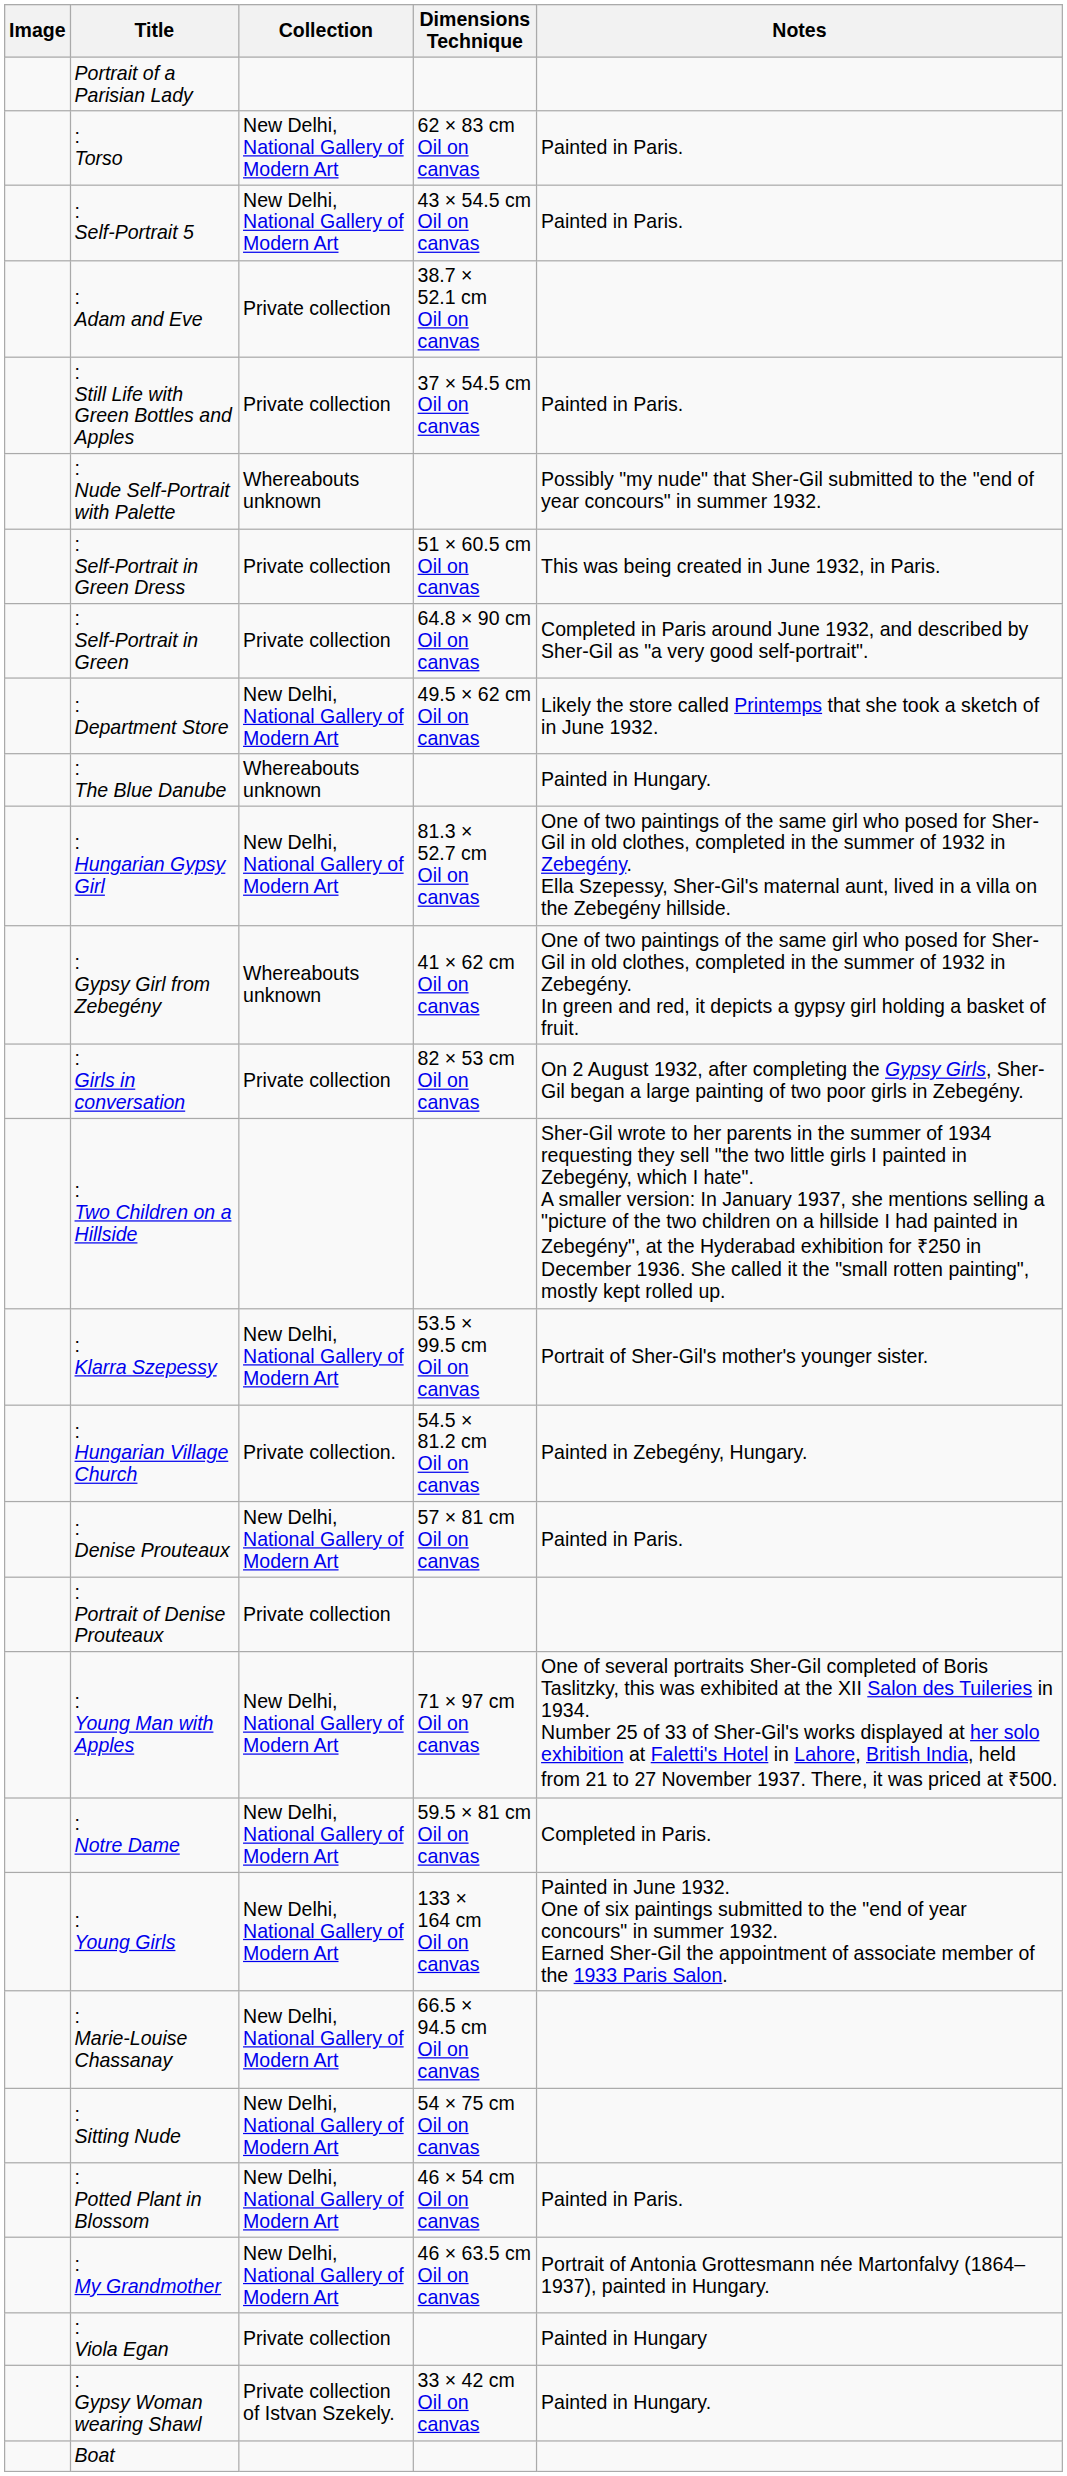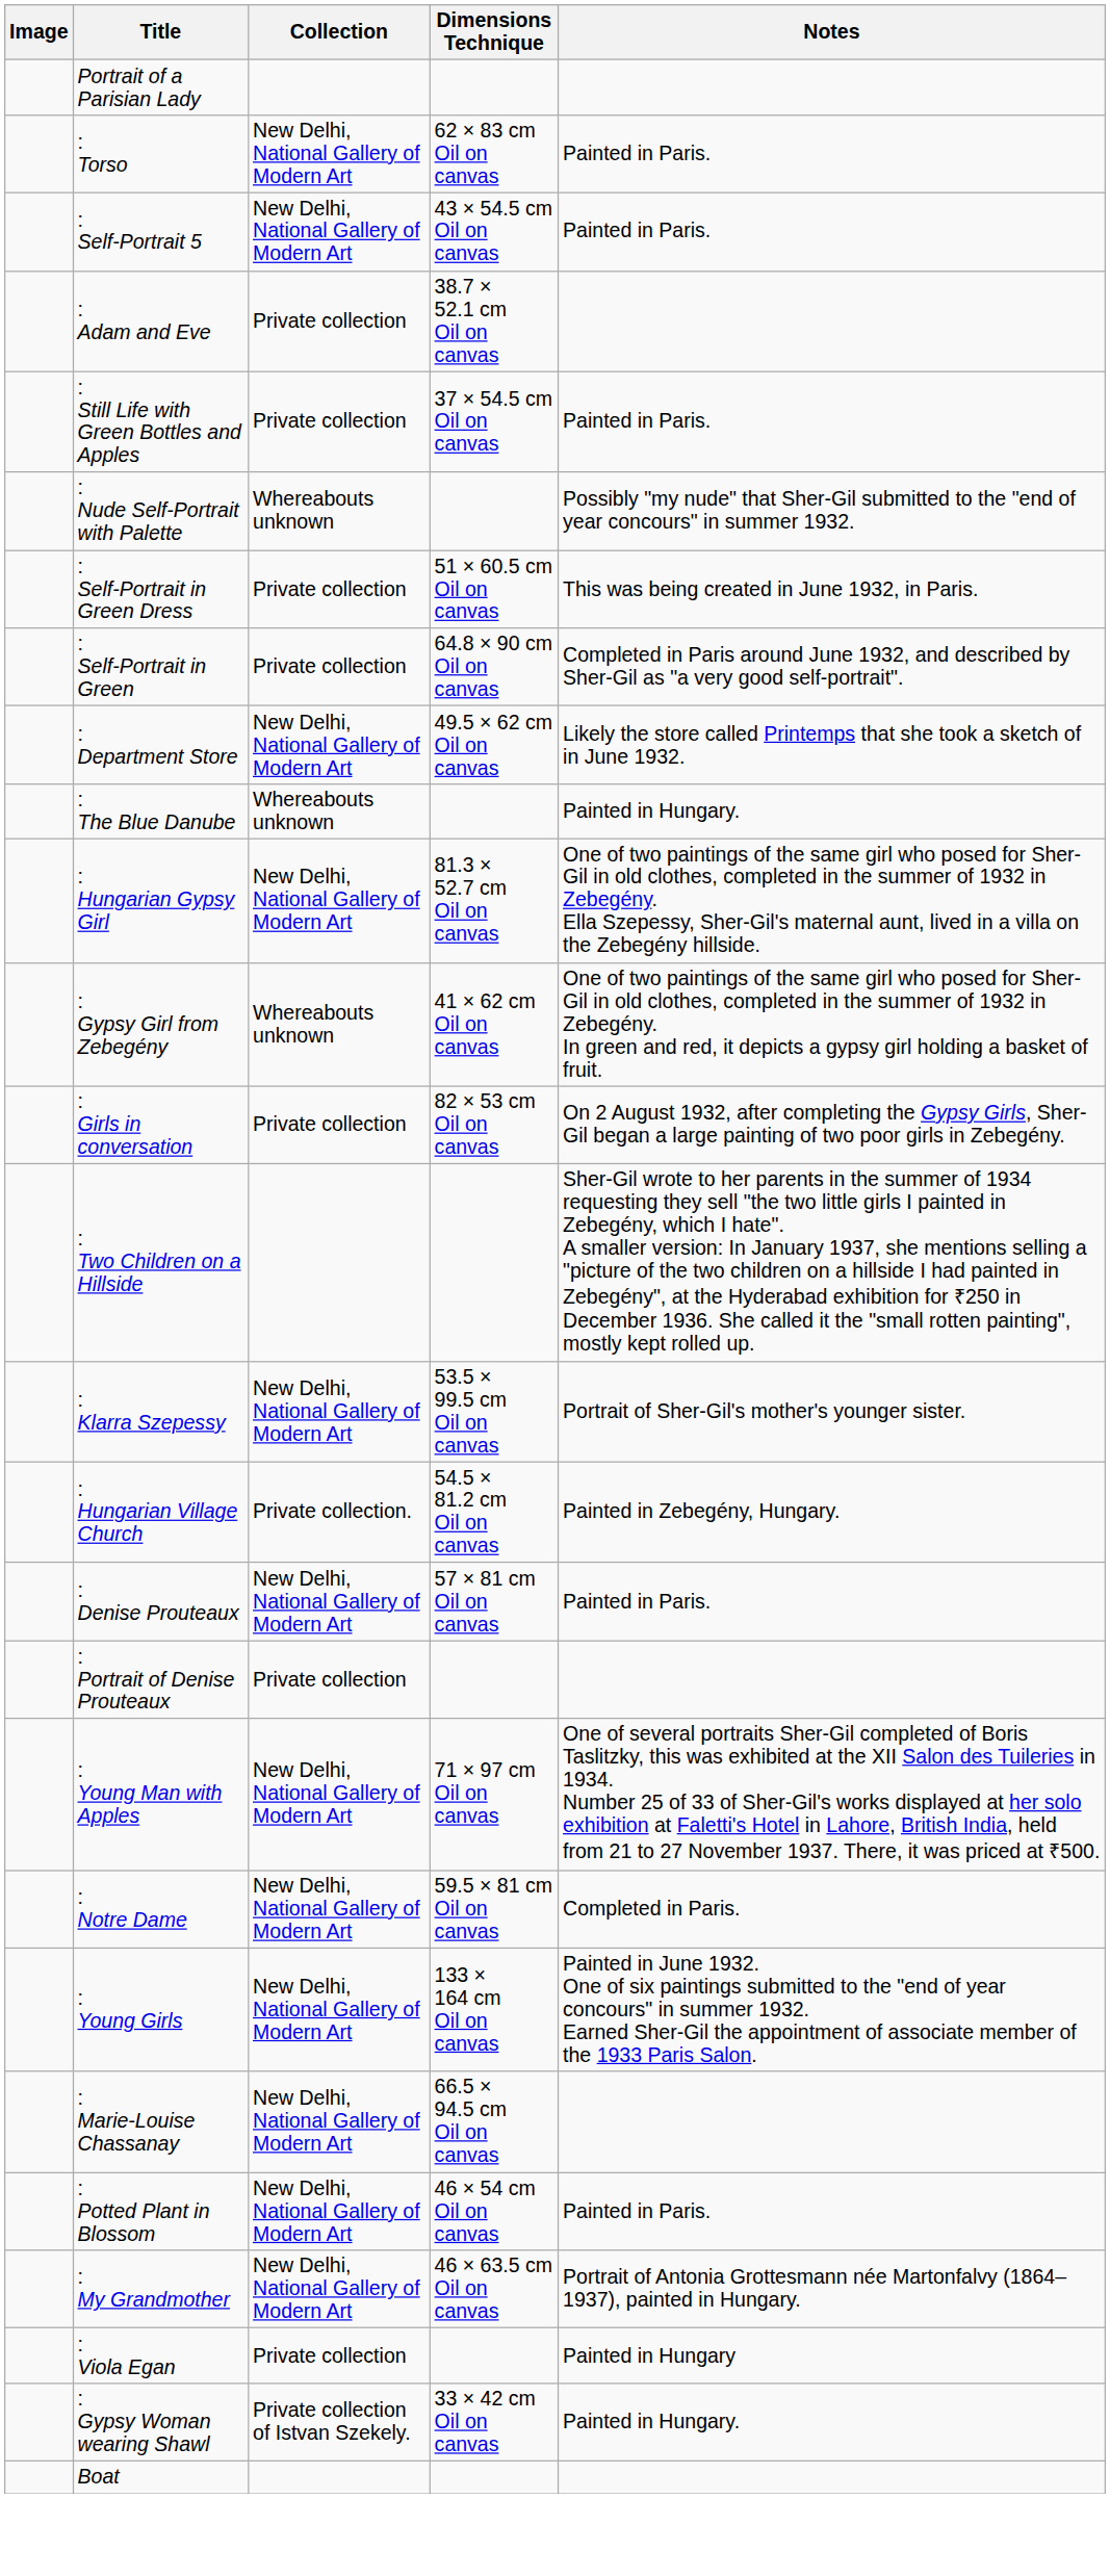- row: : Sitting Nude | New Delhi, National Gallery of Modern Art | 54 × 75 cm Oil on canvas
